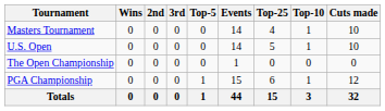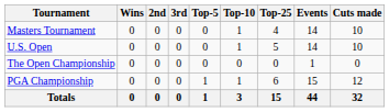columns swapped: Top-10 <-> Events
